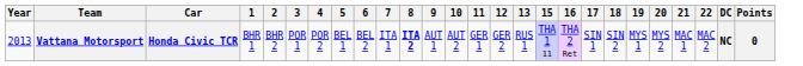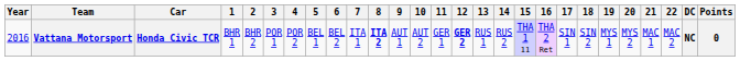+ column: 14 | RUS 2
Vattana Motorsport | Year: 2013 -> 2016
Vattana Motorsport | 12: normal -> bold
